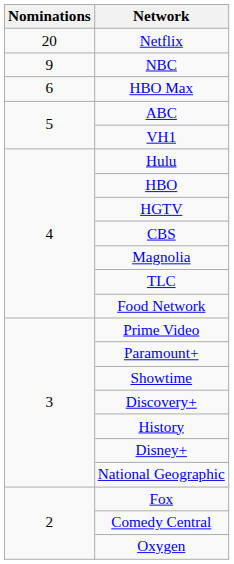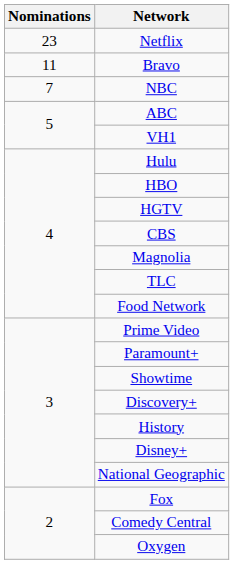Netflix | Nominations: 20 -> 23
+ row: 11 | Bravo
NBC | Nominations: 9 -> 7
- row: 6 | HBO Max
